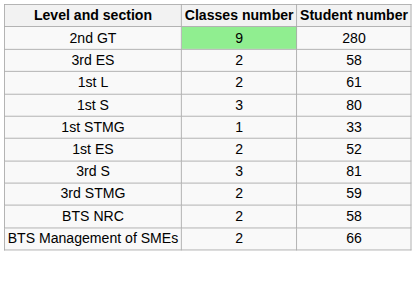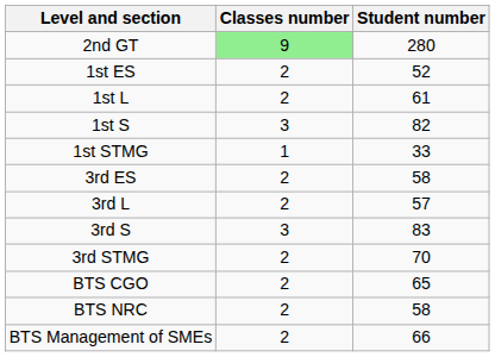rows swapped: 1st ES <-> 3rd ES
1st S | Student number: 80 -> 82
+ row: 3rd L | 2 | 57
3rd S | Student number: 81 -> 83
3rd STMG | Student number: 59 -> 70
+ row: BTS CGO | 2 | 65
